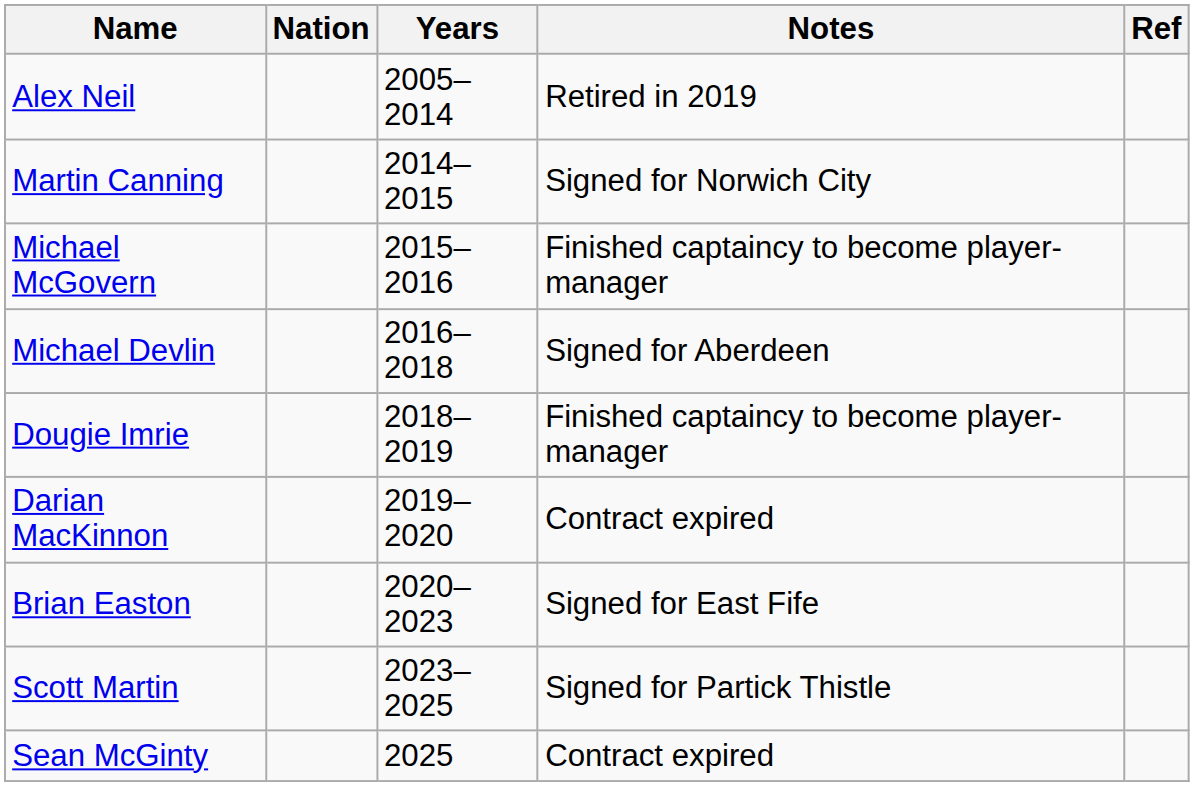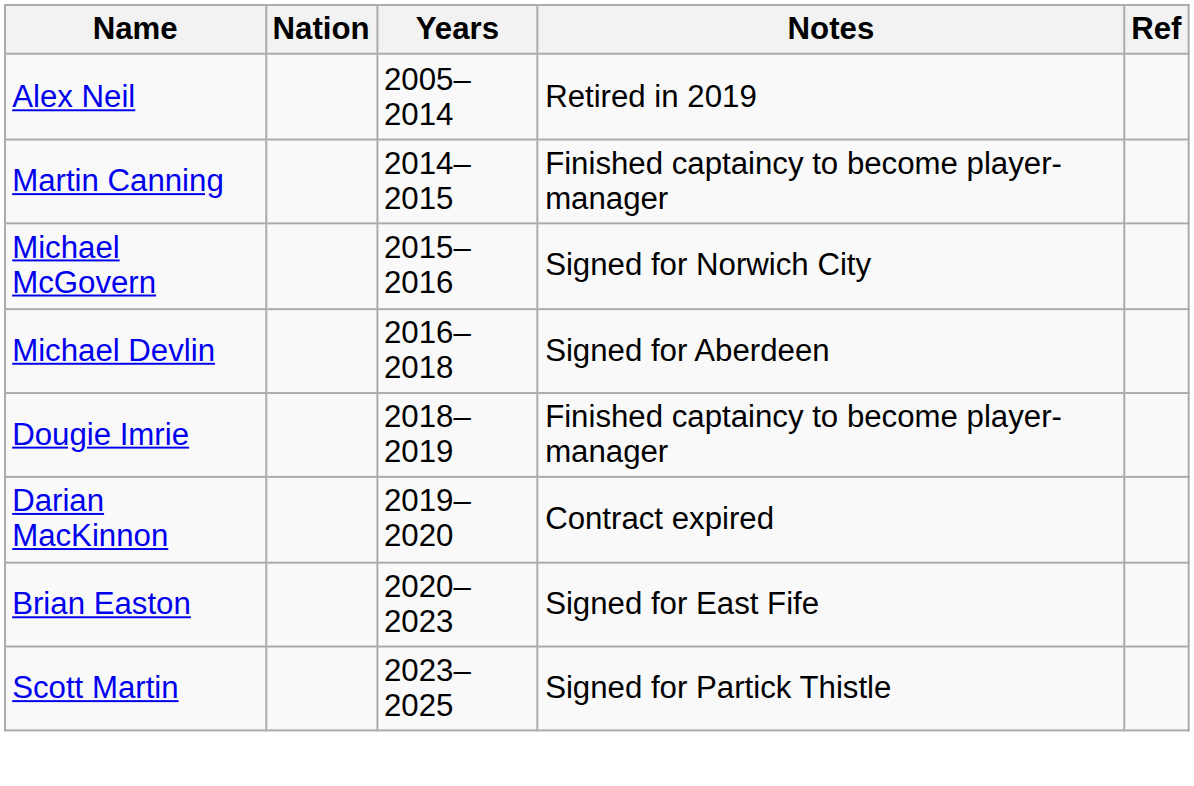Martin Canning | Notes: Signed for Norwich City -> Finished captaincy to become player-manager
Michael McGovern | Notes: Finished captaincy to become player-manager -> Signed for Norwich City
- row: Sean McGinty | 2025 | Contract expired
